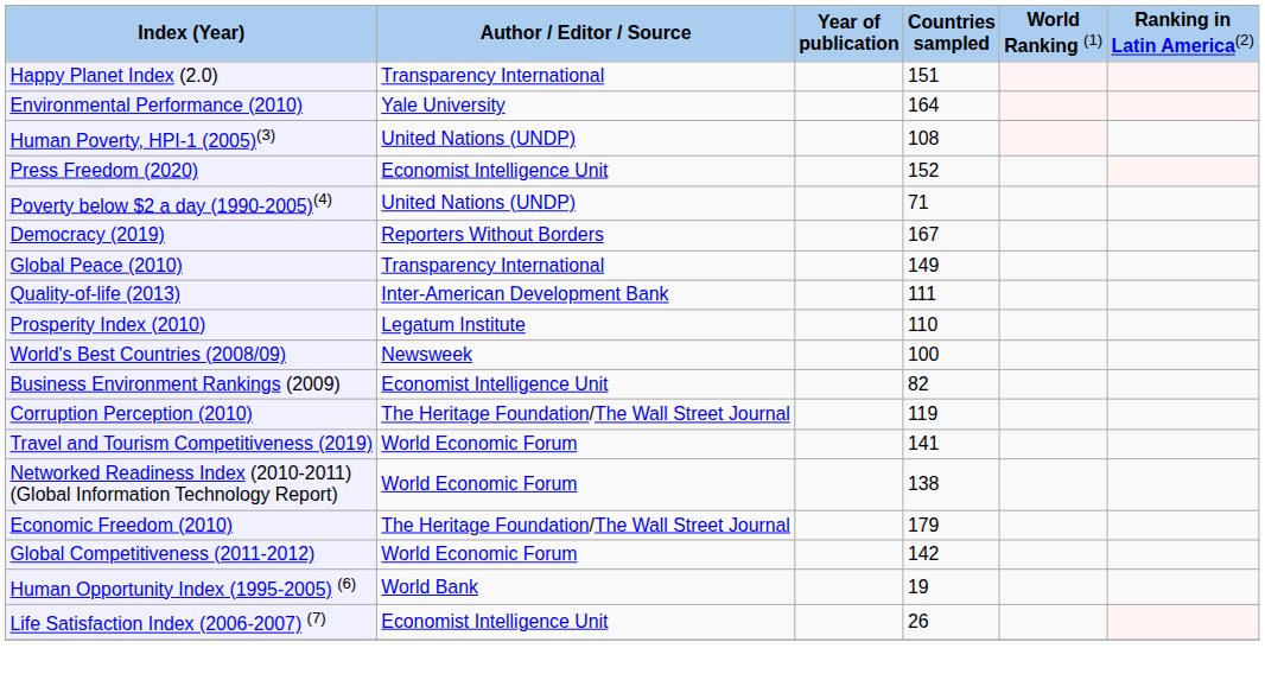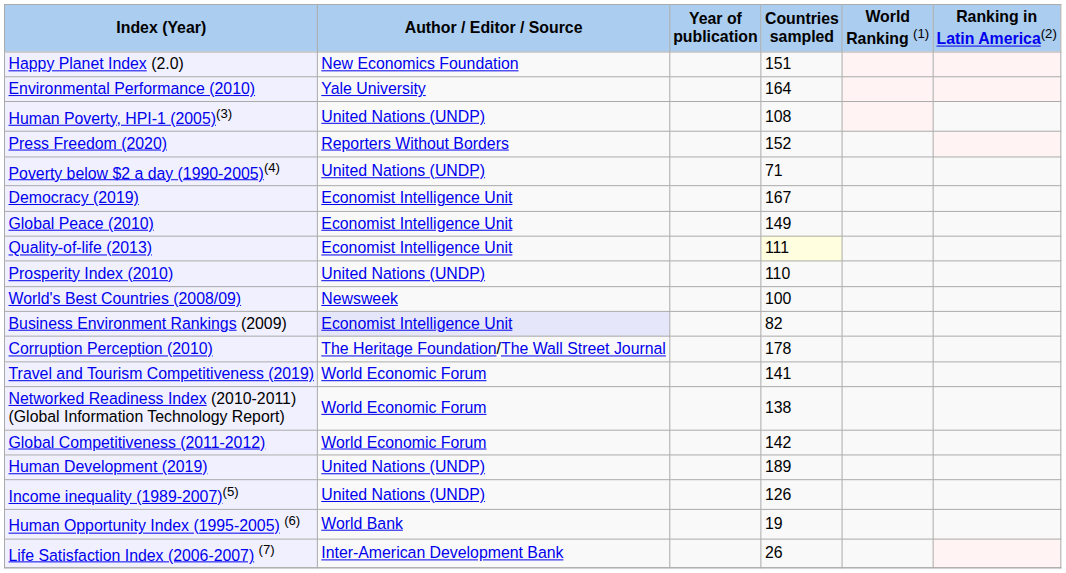Happy Planet Index (2.0) | column 2: Transparency International -> New Economics Foundation
Press Freedom (2020) | column 2: Economist Intelligence Unit -> Reporters Without Borders
Democracy (2019) | column 2: Reporters Without Borders -> Economist Intelligence Unit
Global Peace (2010) | column 2: Transparency International -> Economist Intelligence Unit
Quality-of-life (2013) | column 2: Inter-American Development Bank -> Economist Intelligence Unit
Quality-of-life (2013) | column 4: no background -> lightyellow background
Prosperity Index (2010) | column 2: Legatum Institute -> United Nations (UNDP)
Business Environment Rankings (2009) | column 2: no background -> lavender background
Corruption Perception (2010) | column 4: 119 -> 178
- row: Economic Freedom (2010) | The Heritage Foundation/The Wall Street Journal | 179
+ row: Human Development (2019) | United Nations (UNDP) | 189
+ row: Income inequality (1989-2007)(5) | United Nations (UNDP) | 126
Life Satisfaction Index (2006-2007) (7) | column 2: Economist Intelligence Unit -> Inter-American Development Bank
